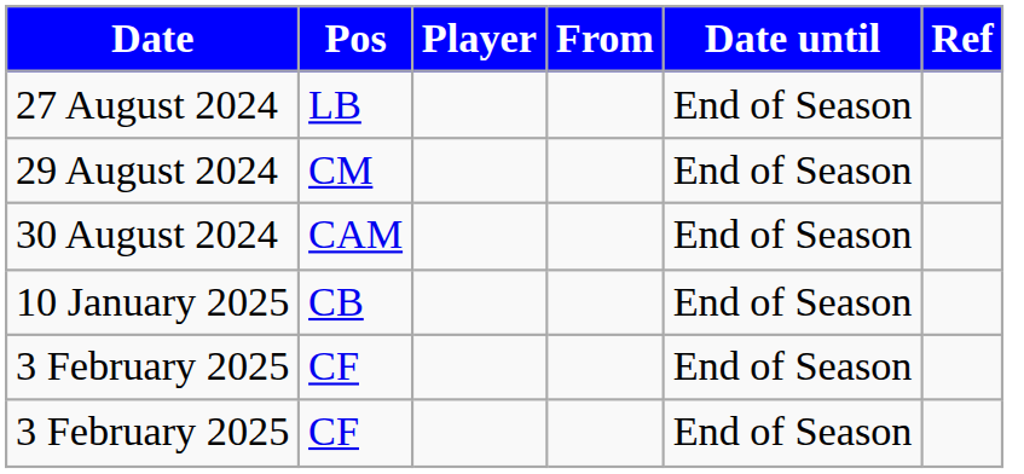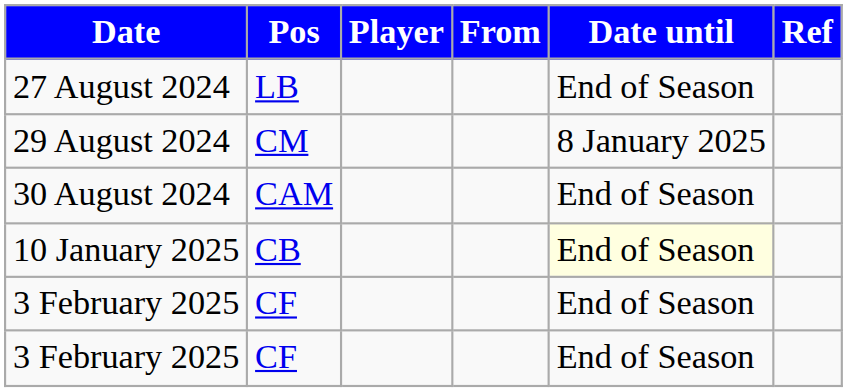29 August 2024 | Date until: End of Season -> 8 January 2025
10 January 2025 | Date until: no background -> lightyellow background
